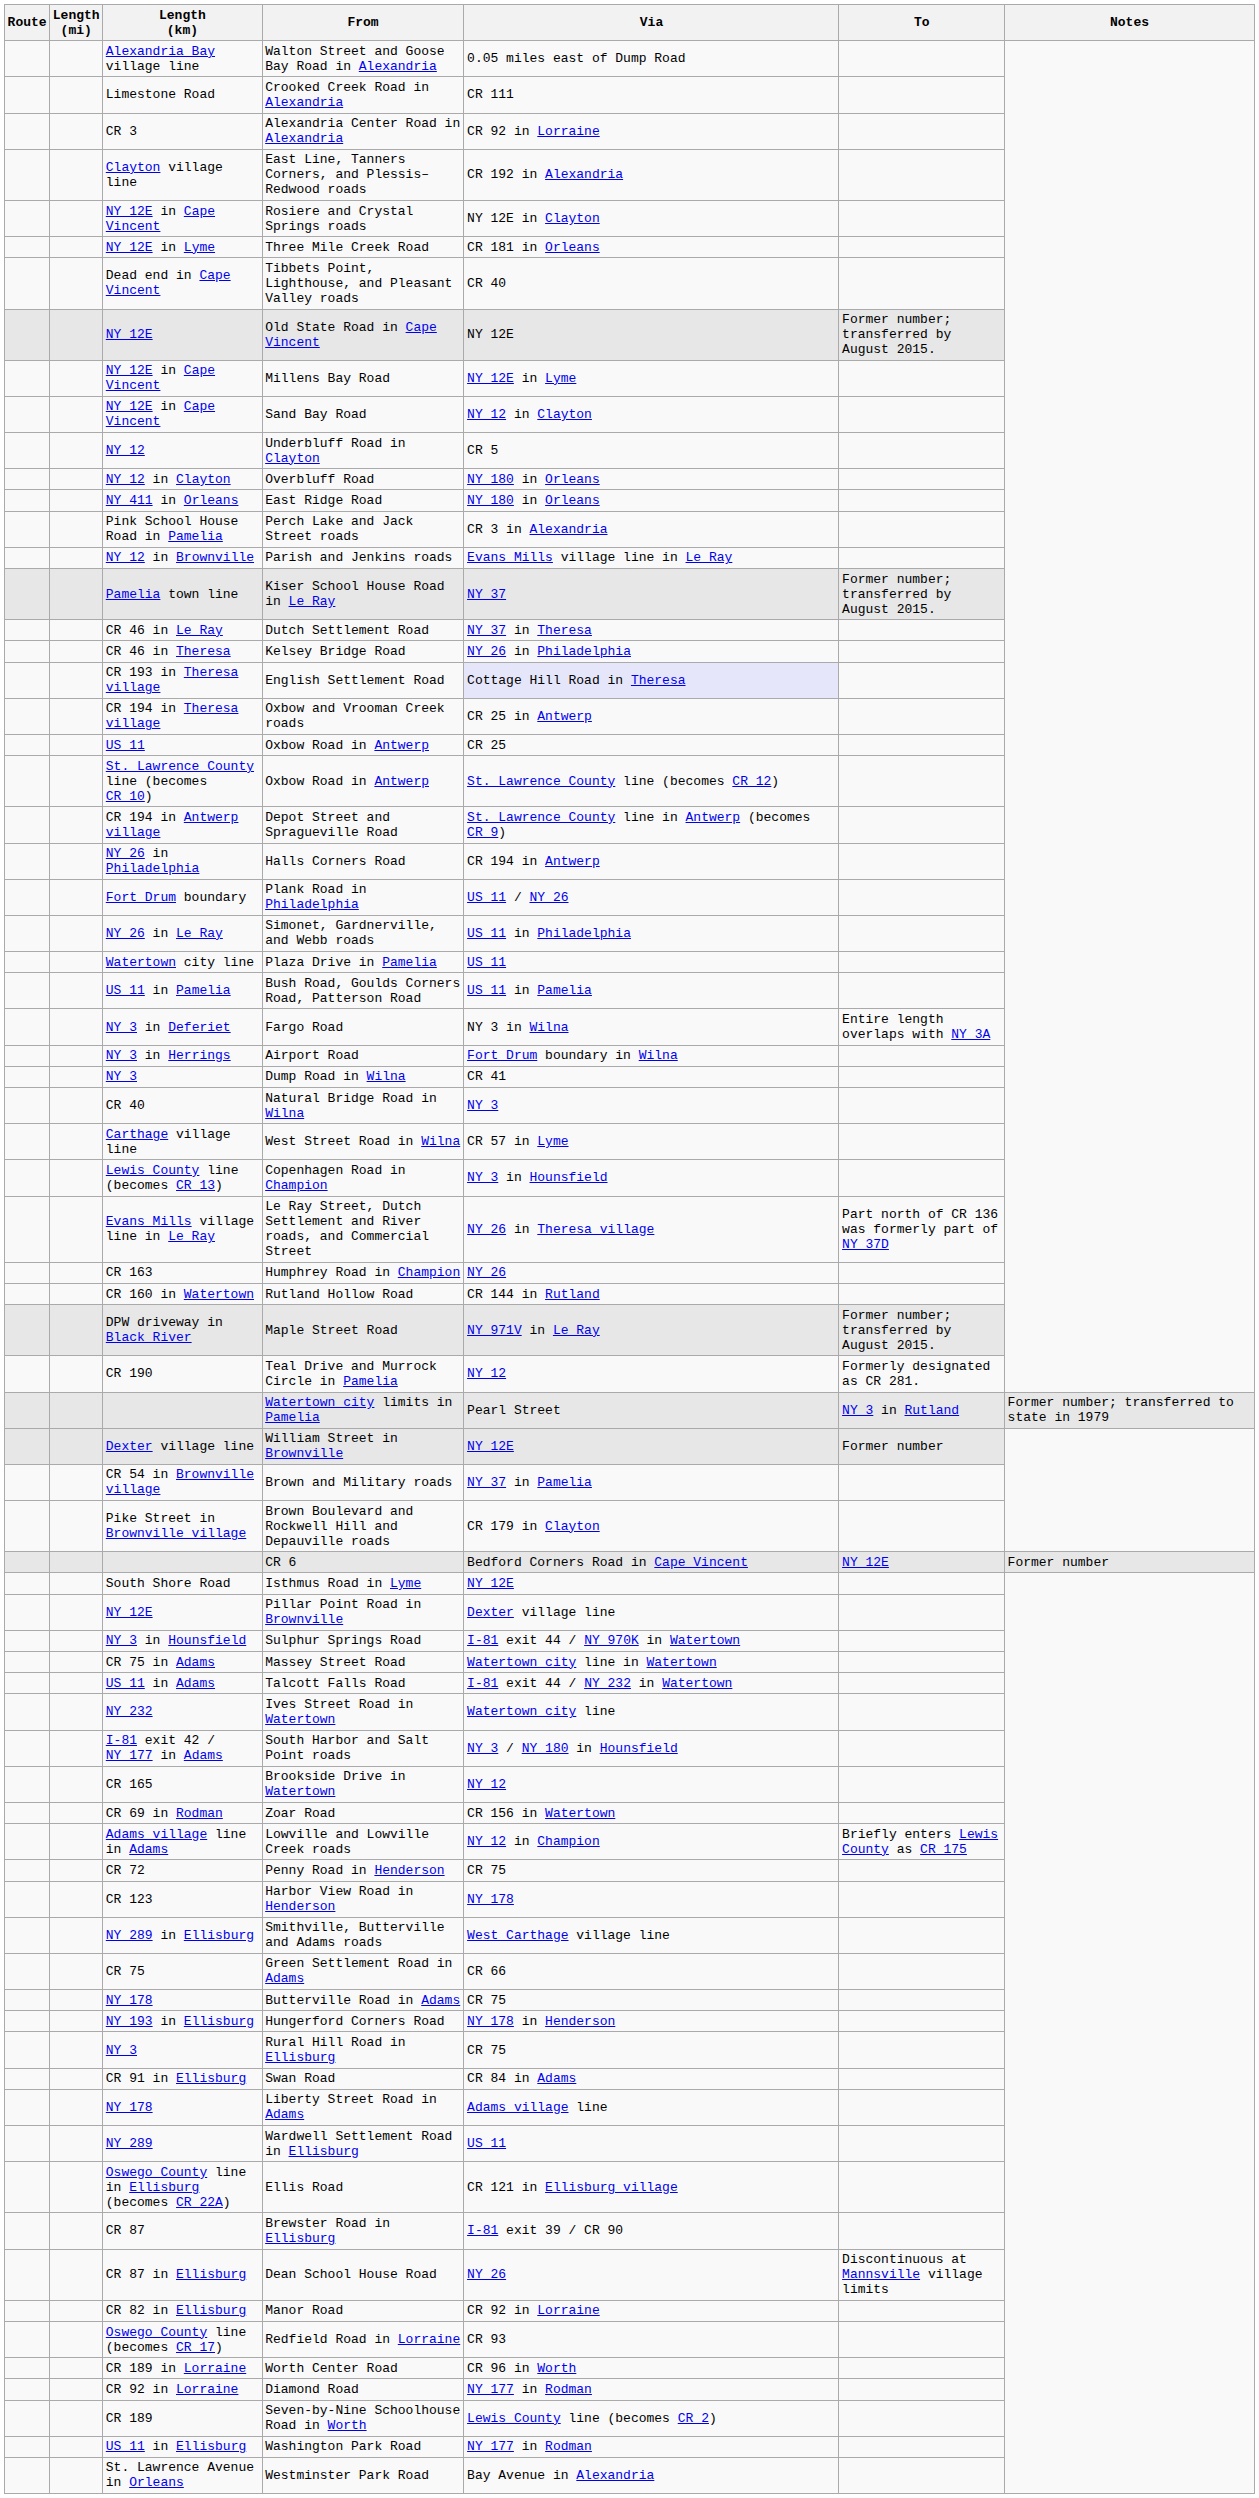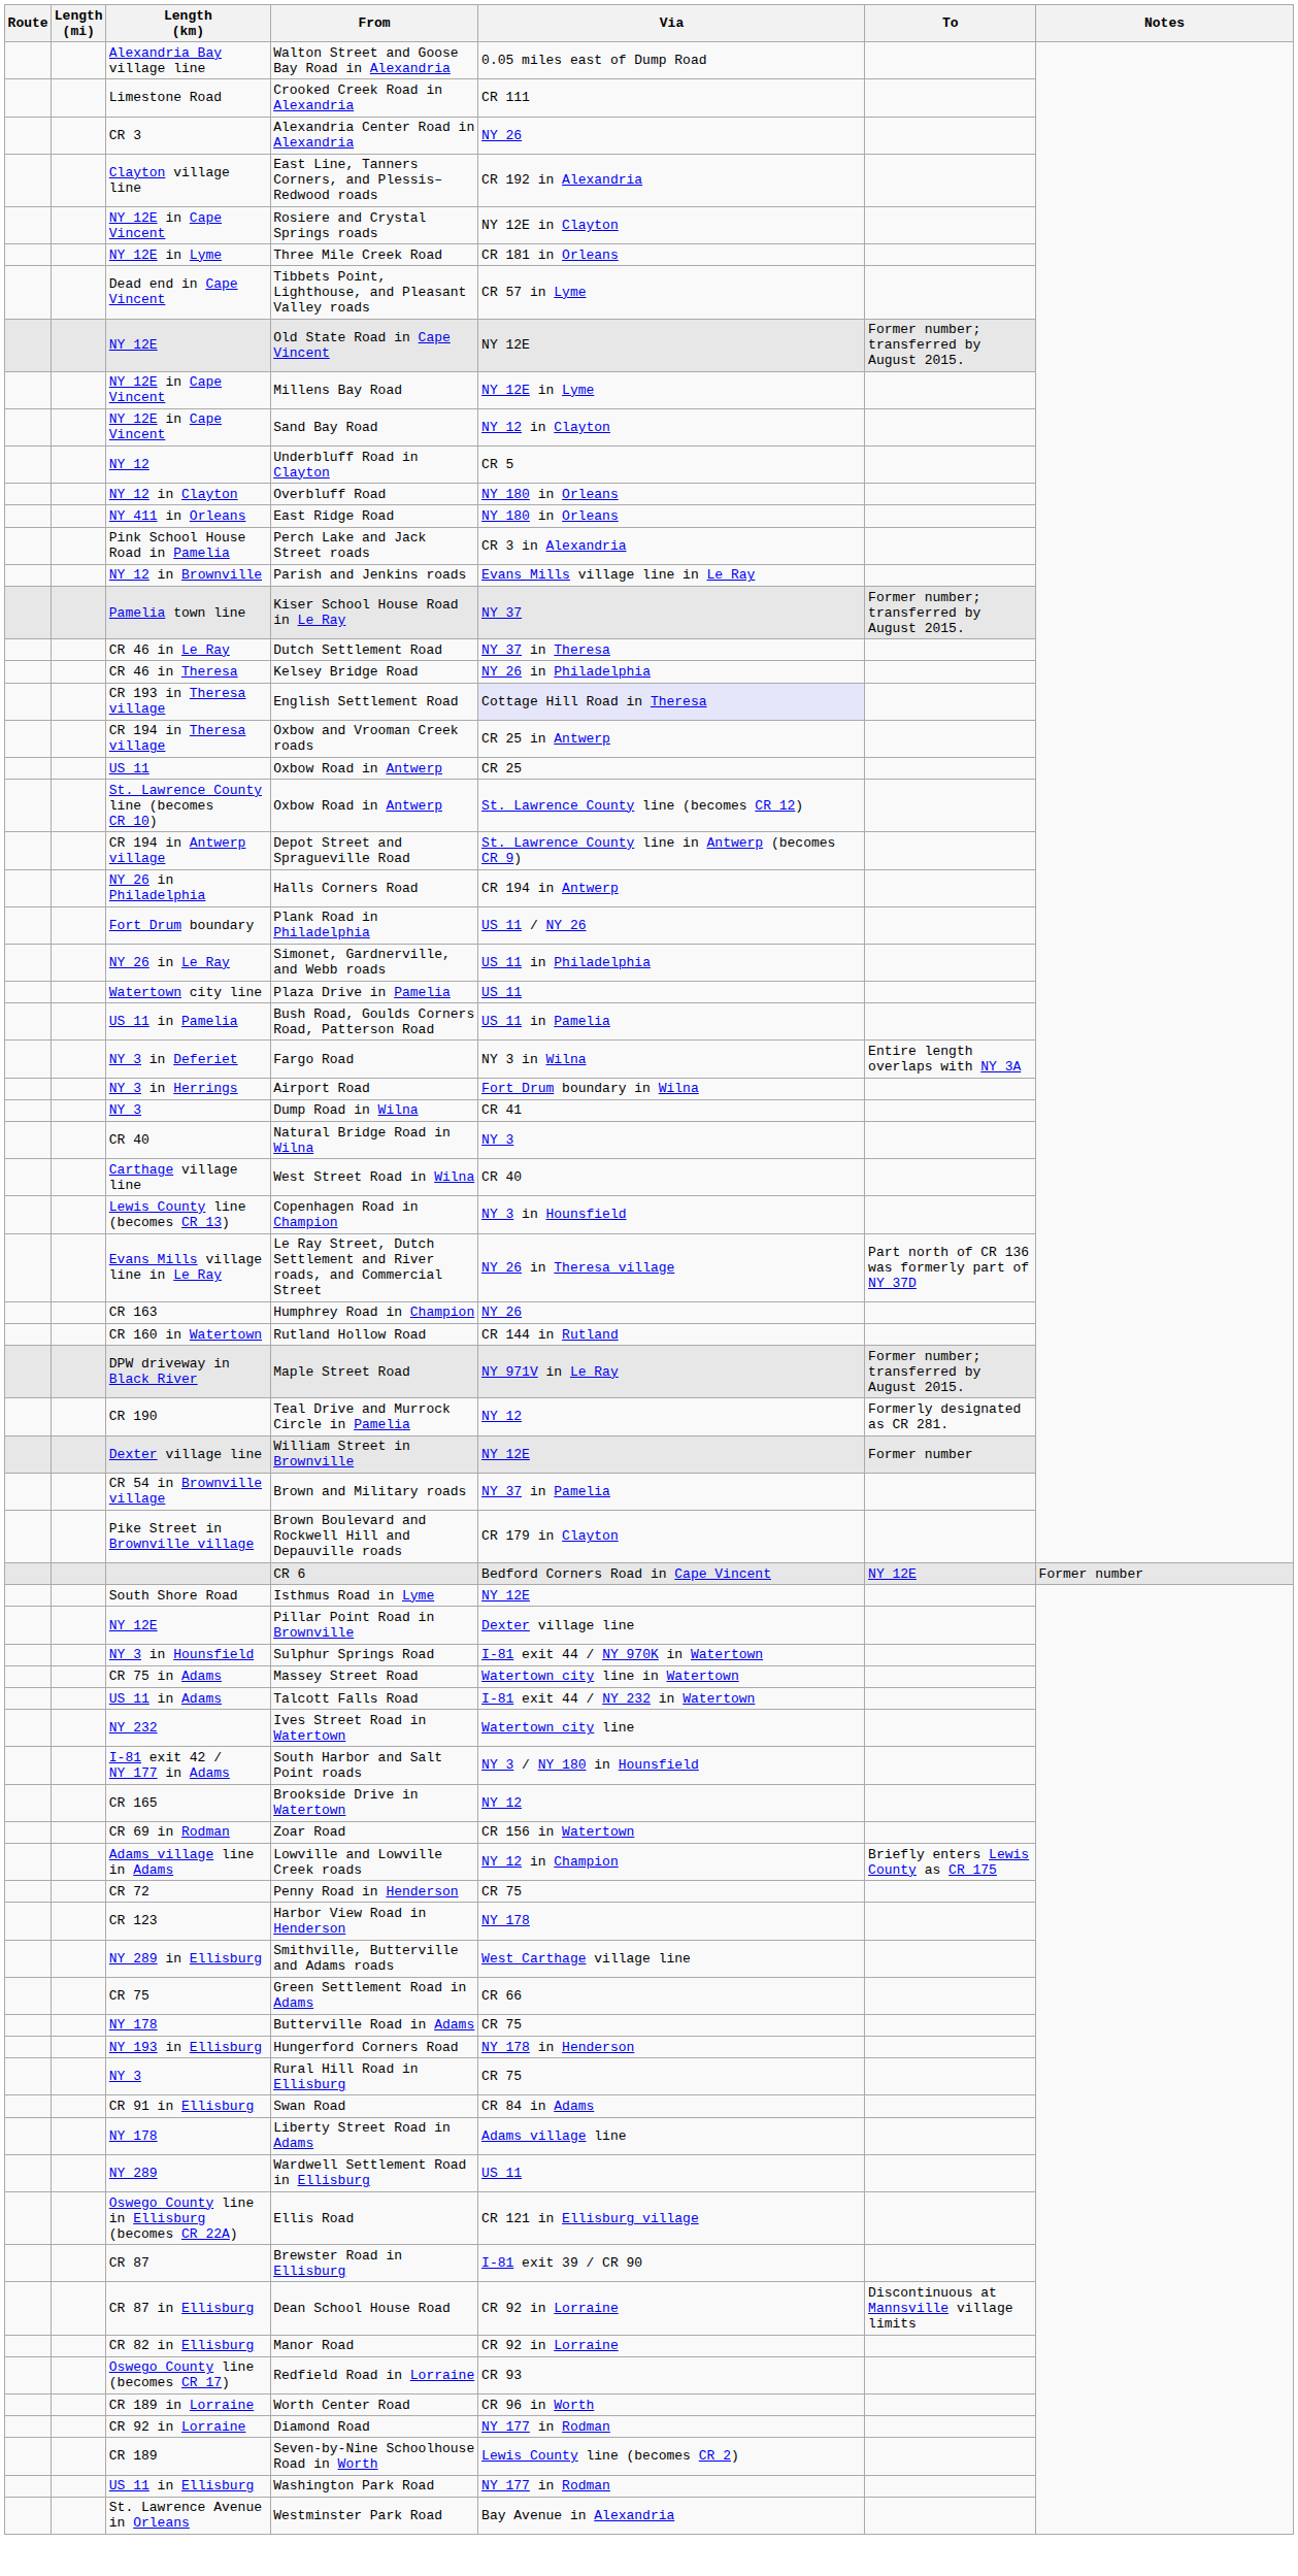Alexandria Center Road in Alexandria | Via: CR 92 in Lorraine -> NY 26
Tibbets Point, Lighthouse, and Pleasant Valley roads | Via: CR 40 -> CR 57 in Lyme
West Street Road in Wilna | Via: CR 57 in Lyme -> CR 40
- row: Watertown city limits in Pamelia | Pearl Street | NY 3 in Rutland | Former number; transferred to state in 1979
Dean School House Road | Via: NY 26 -> CR 92 in Lorraine
